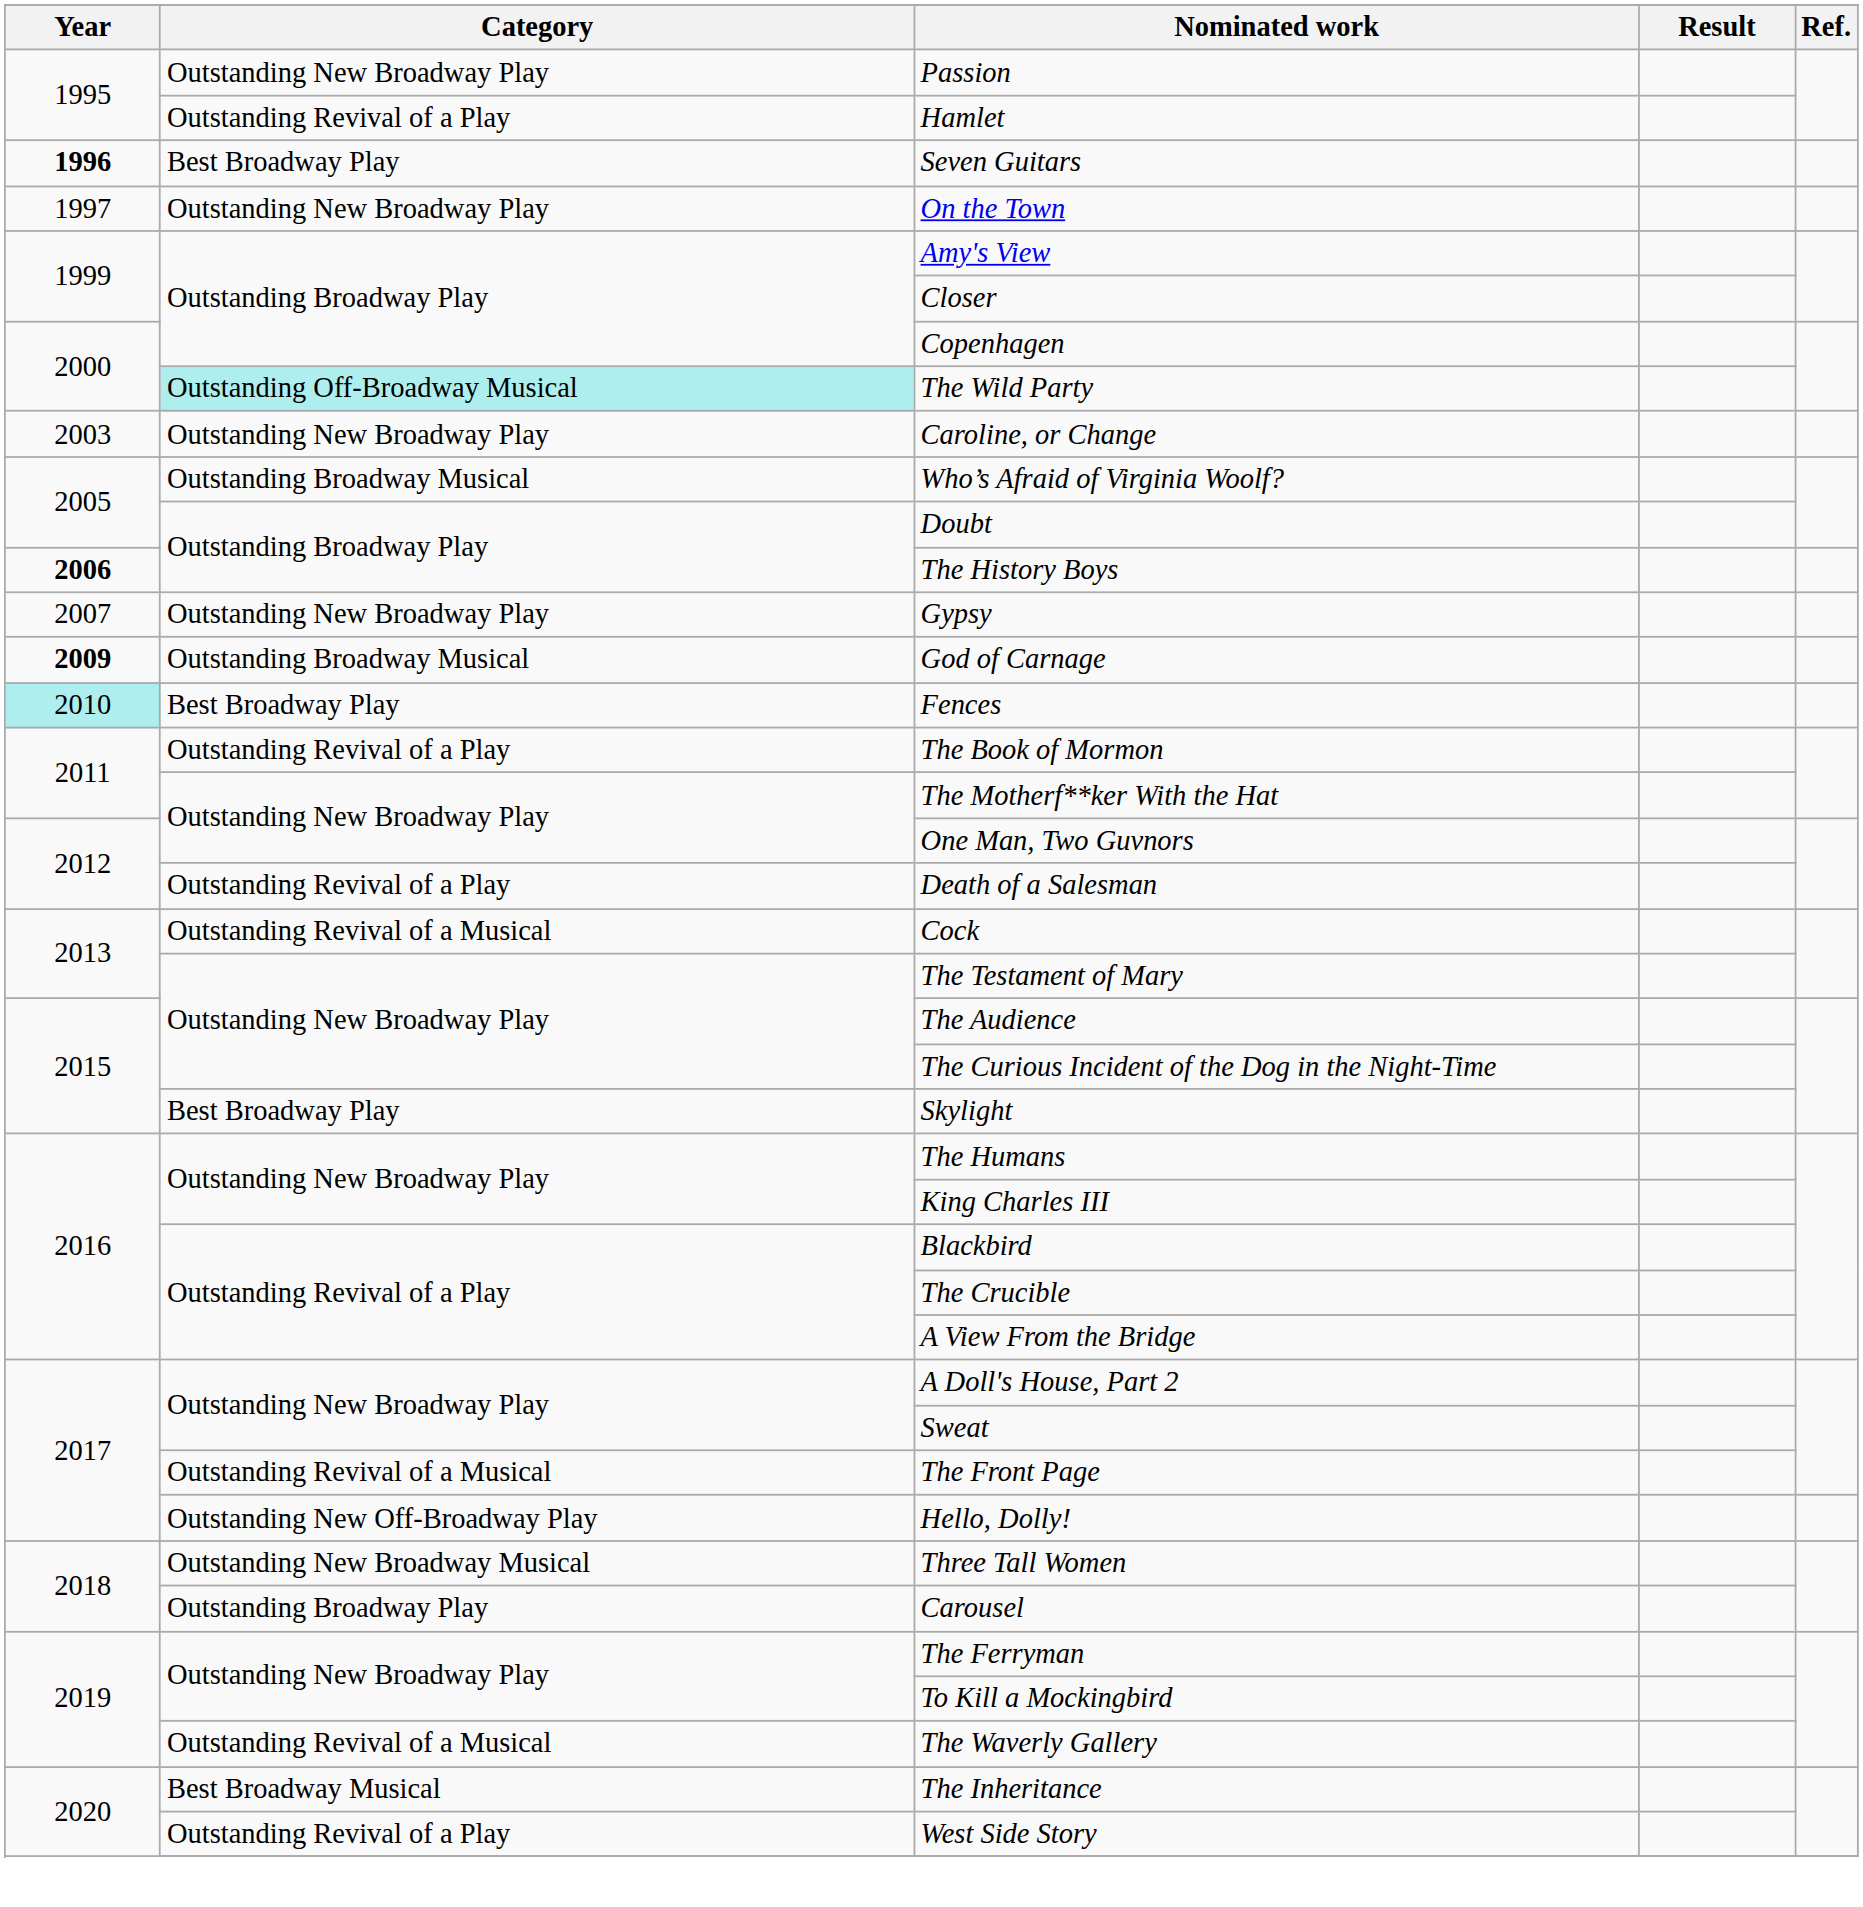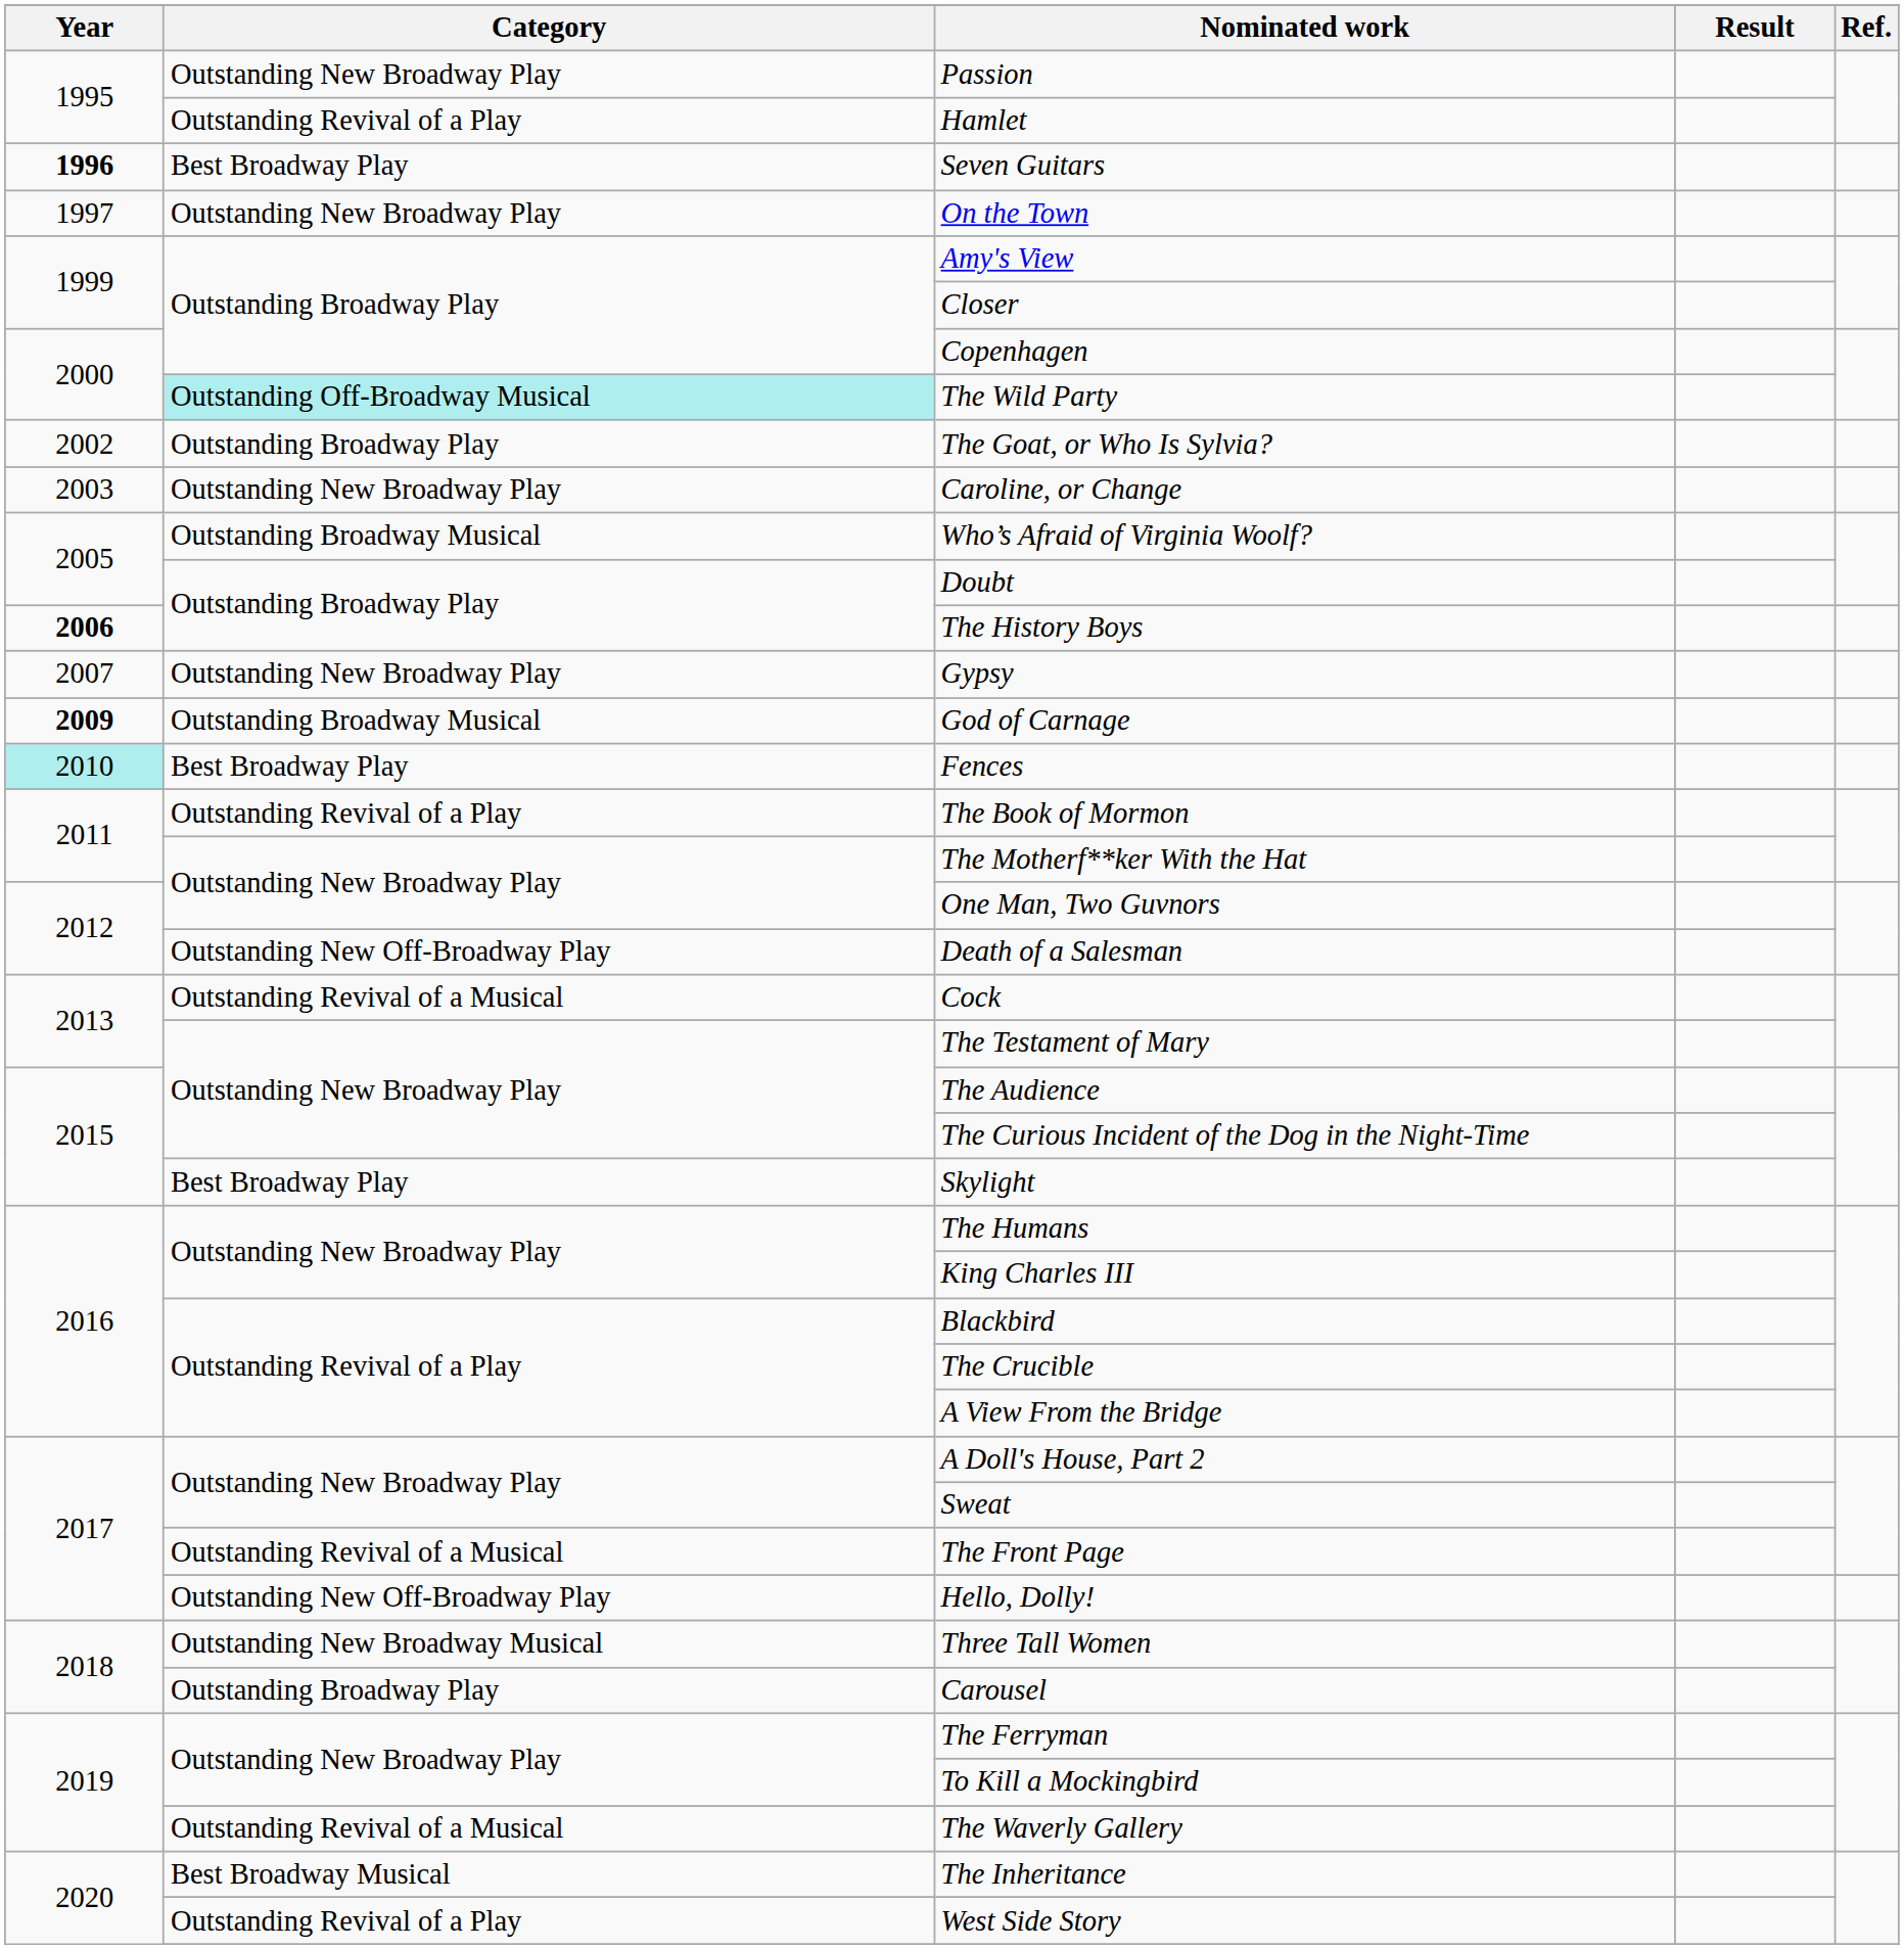+ row: 2002 | Outstanding Broadway Play | The Goat, or Who Is Sylvia?
Death of a Salesman | Category: Outstanding Revival of a Play -> Outstanding New Off-Broadway Play
